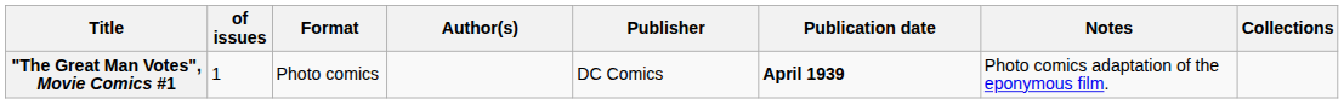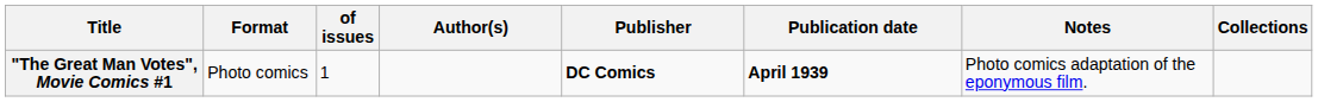columns swapped: of issues <-> Format
"The Great Man Votes", Movie Comics #1 | Publisher: normal -> bold
